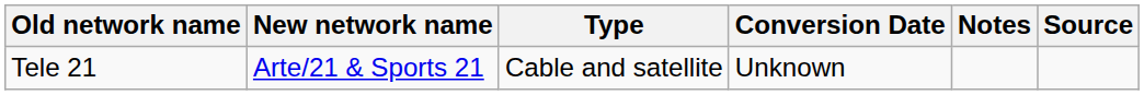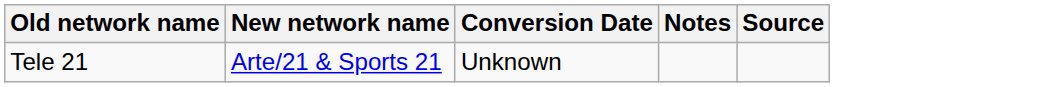- column: Type | Cable and satellite
